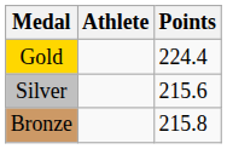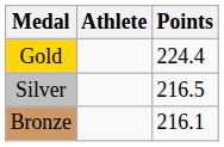Silver | Points: 215.6 -> 216.5
Bronze | Points: 215.8 -> 216.1
